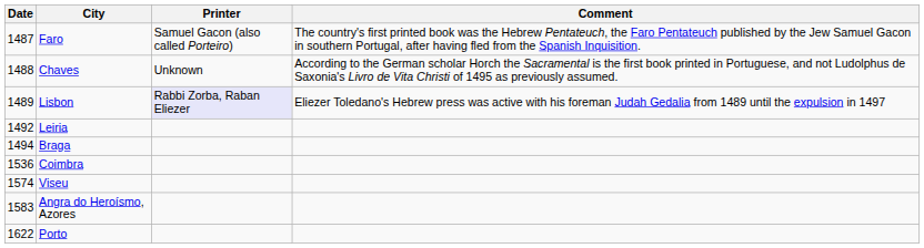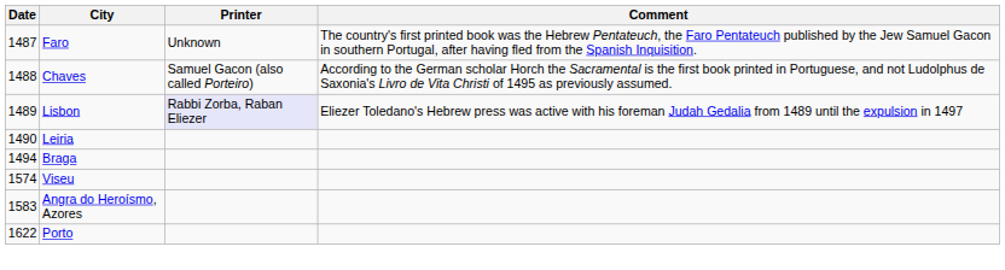Faro | Printer: Samuel Gacon (also called Porteiro) -> Unknown
Chaves | Printer: Unknown -> Samuel Gacon (also called Porteiro)
Leiria | Date: 1492 -> 1490
- row: 1536 | Coimbra
